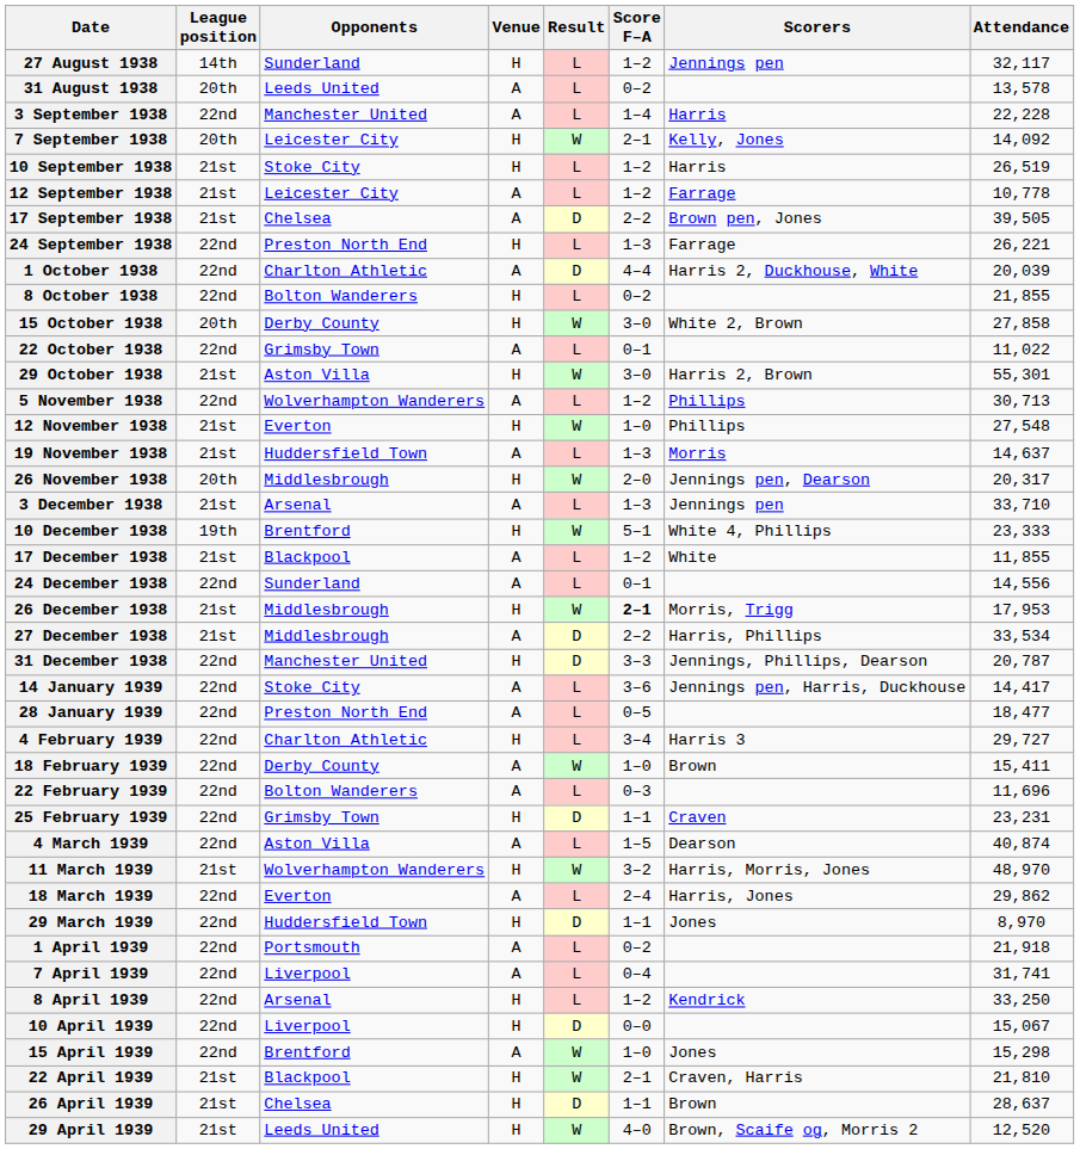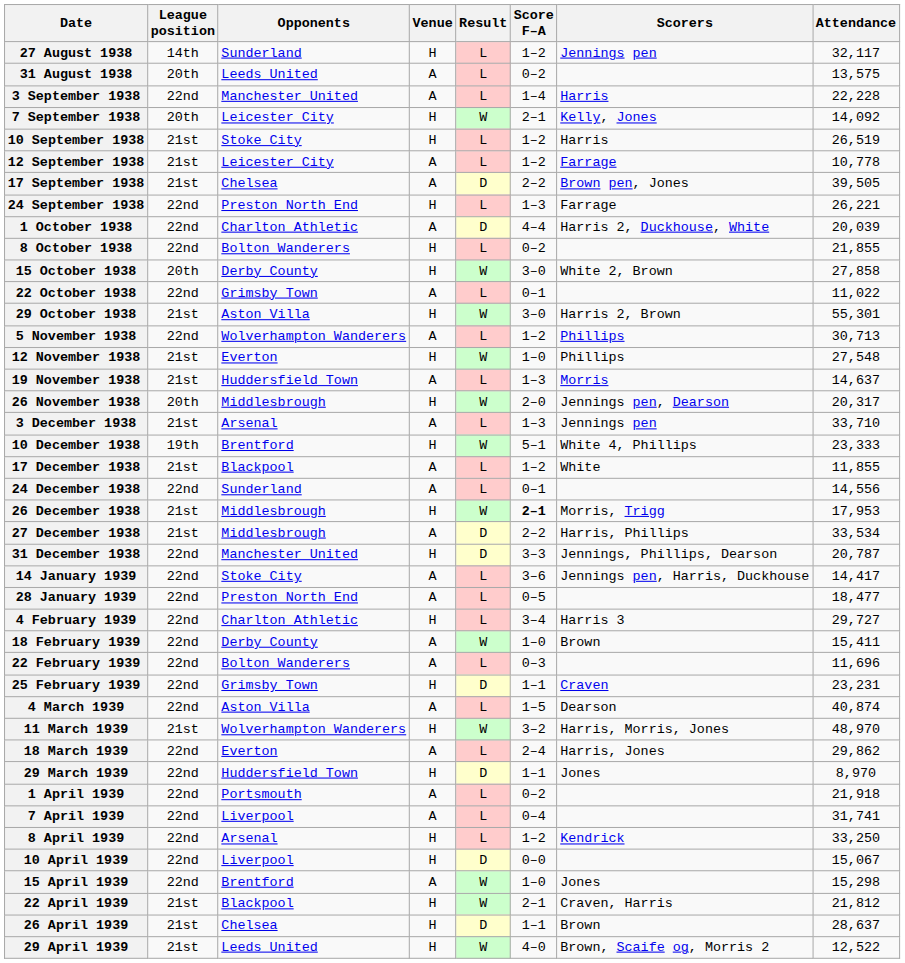31 August 1938 | Attendance: 13,578 -> 13,575
22 April 1939 | Attendance: 21,810 -> 21,812
29 April 1939 | Attendance: 12,520 -> 12,522
